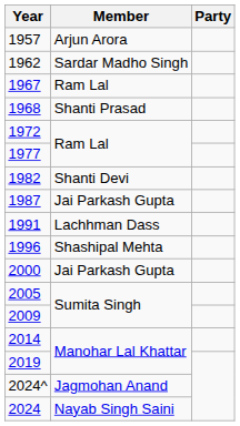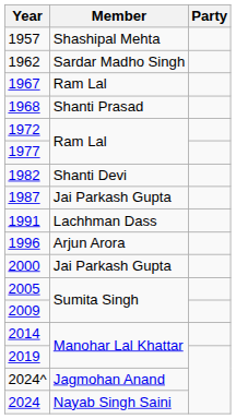1957 | Member: Arjun Arora -> Shashipal Mehta
1996 | Member: Shashipal Mehta -> Arjun Arora
